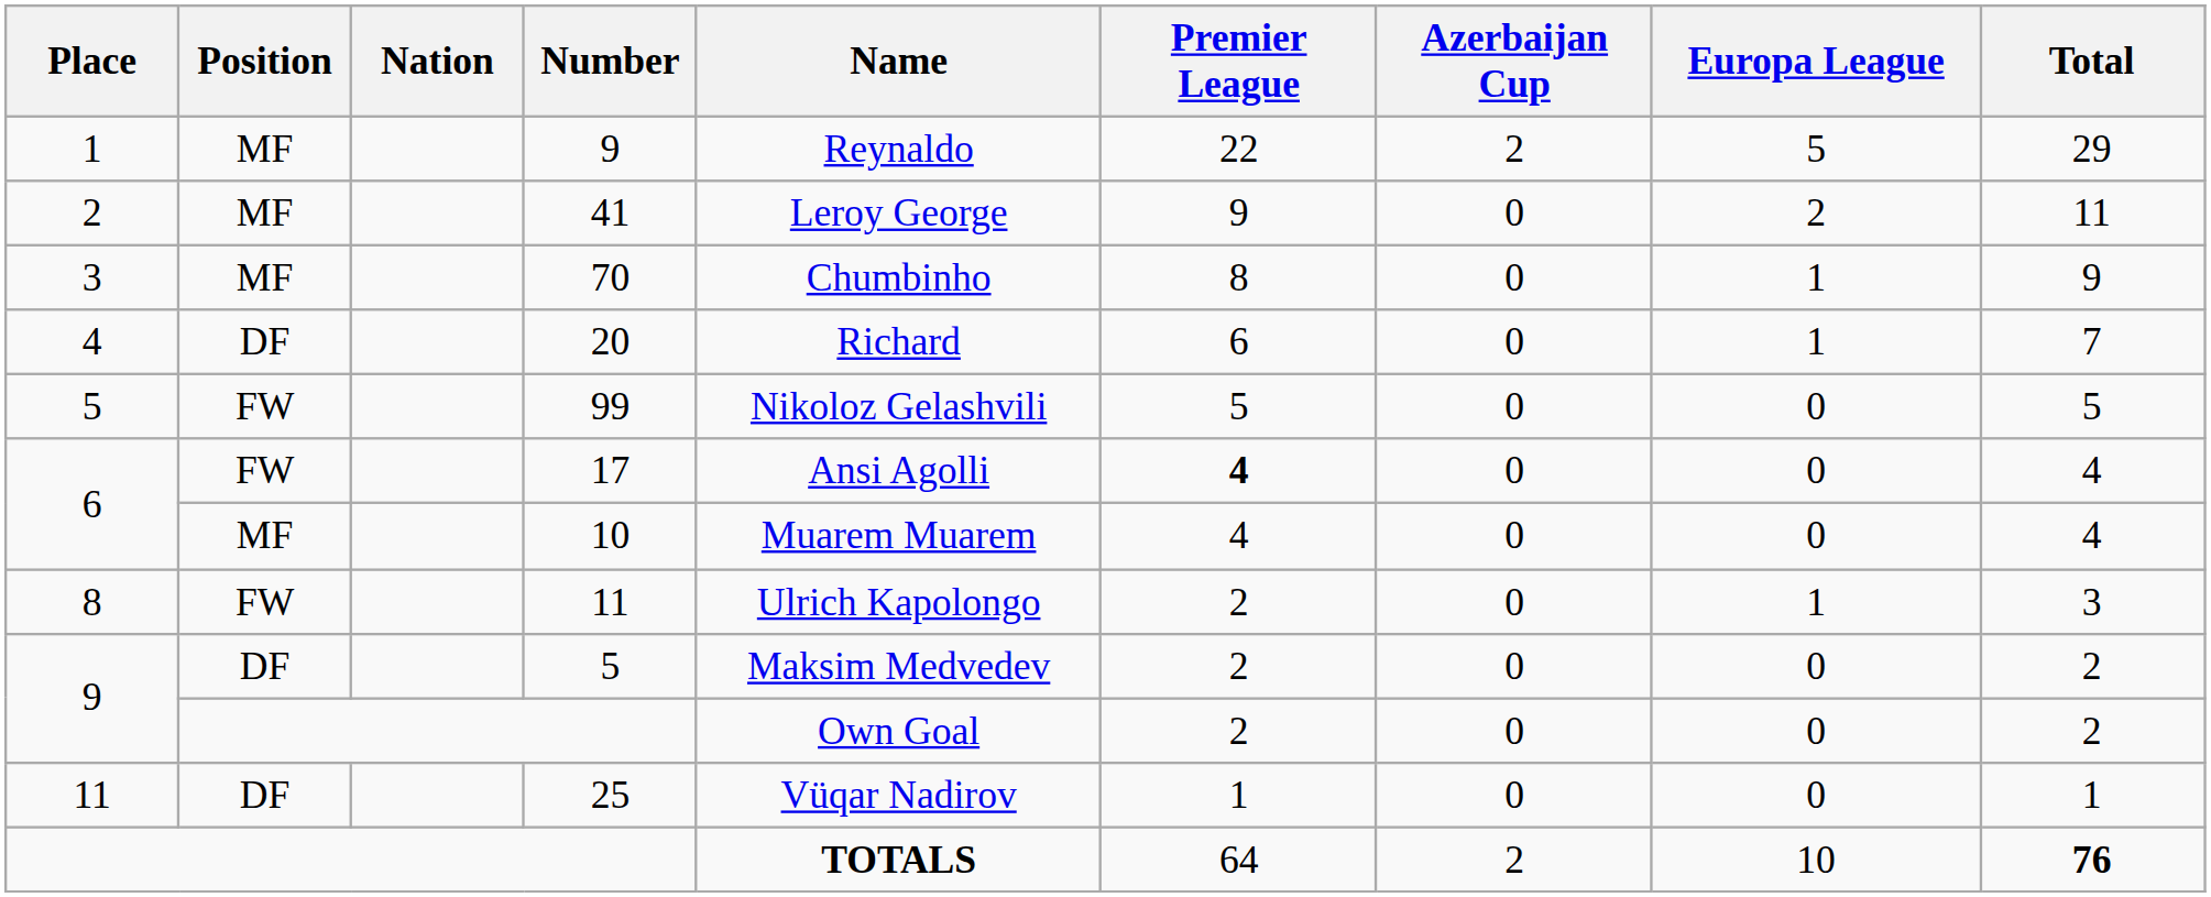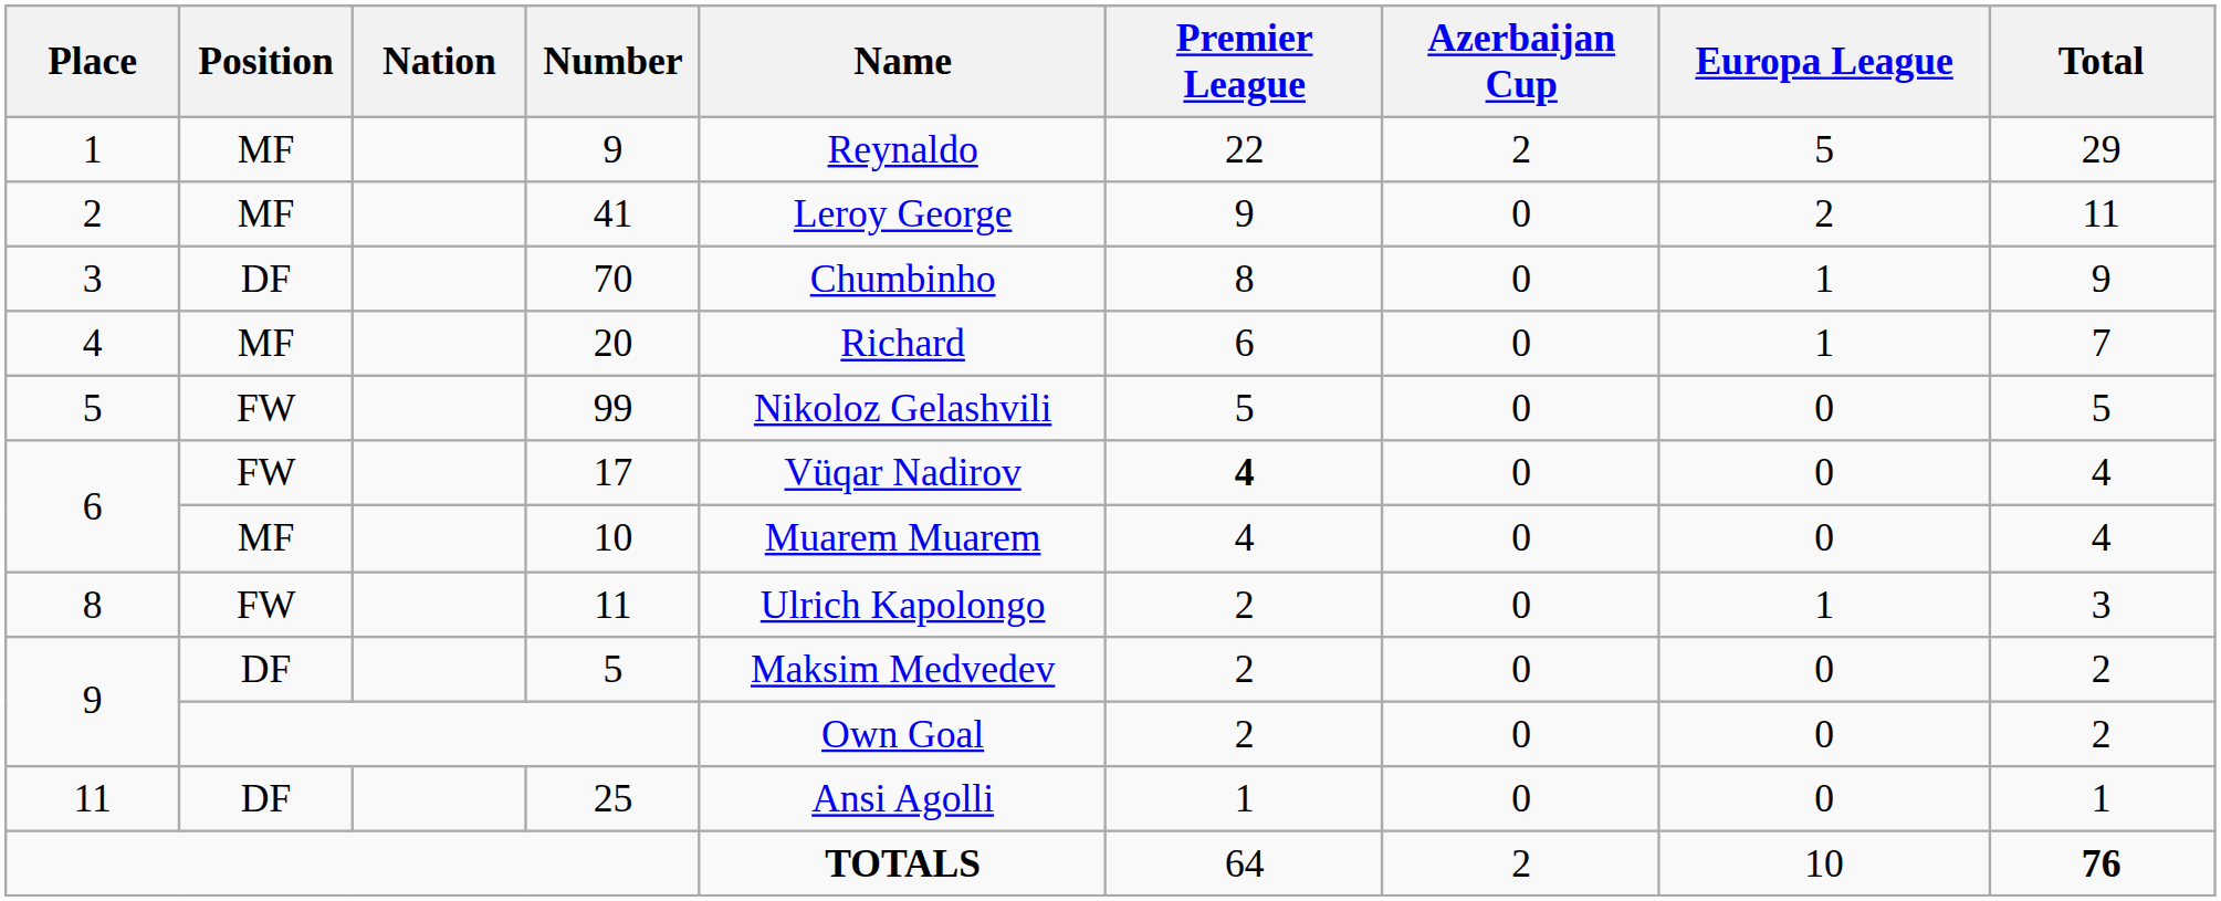70 | Position: MF -> DF
20 | Position: DF -> MF
17 | Name: Ansi Agolli -> Vüqar Nadirov
25 | Name: Vüqar Nadirov -> Ansi Agolli
